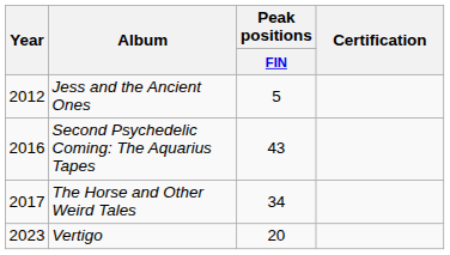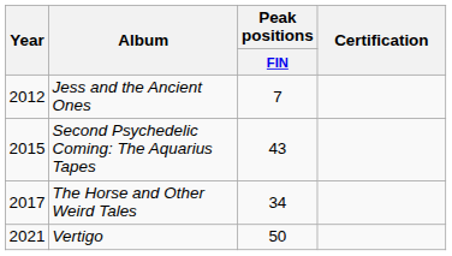Jess and the Ancient Ones | Peak positions / FIN: 5 -> 7
Second Psychedelic Coming: The Aquarius Tapes | Year: 2016 -> 2015
Vertigo | Year: 2023 -> 2021
Vertigo | Peak positions / FIN: 20 -> 50
